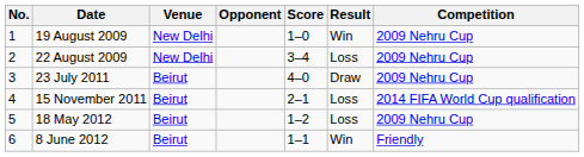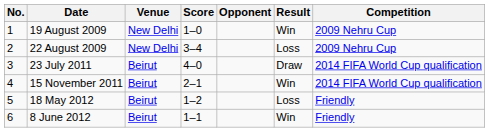columns swapped: Opponent <-> Score
23 July 2011 | Competition: 2009 Nehru Cup -> 2014 FIFA World Cup qualification
15 November 2011 | Result: Loss -> Win
18 May 2012 | Competition: 2009 Nehru Cup -> Friendly
